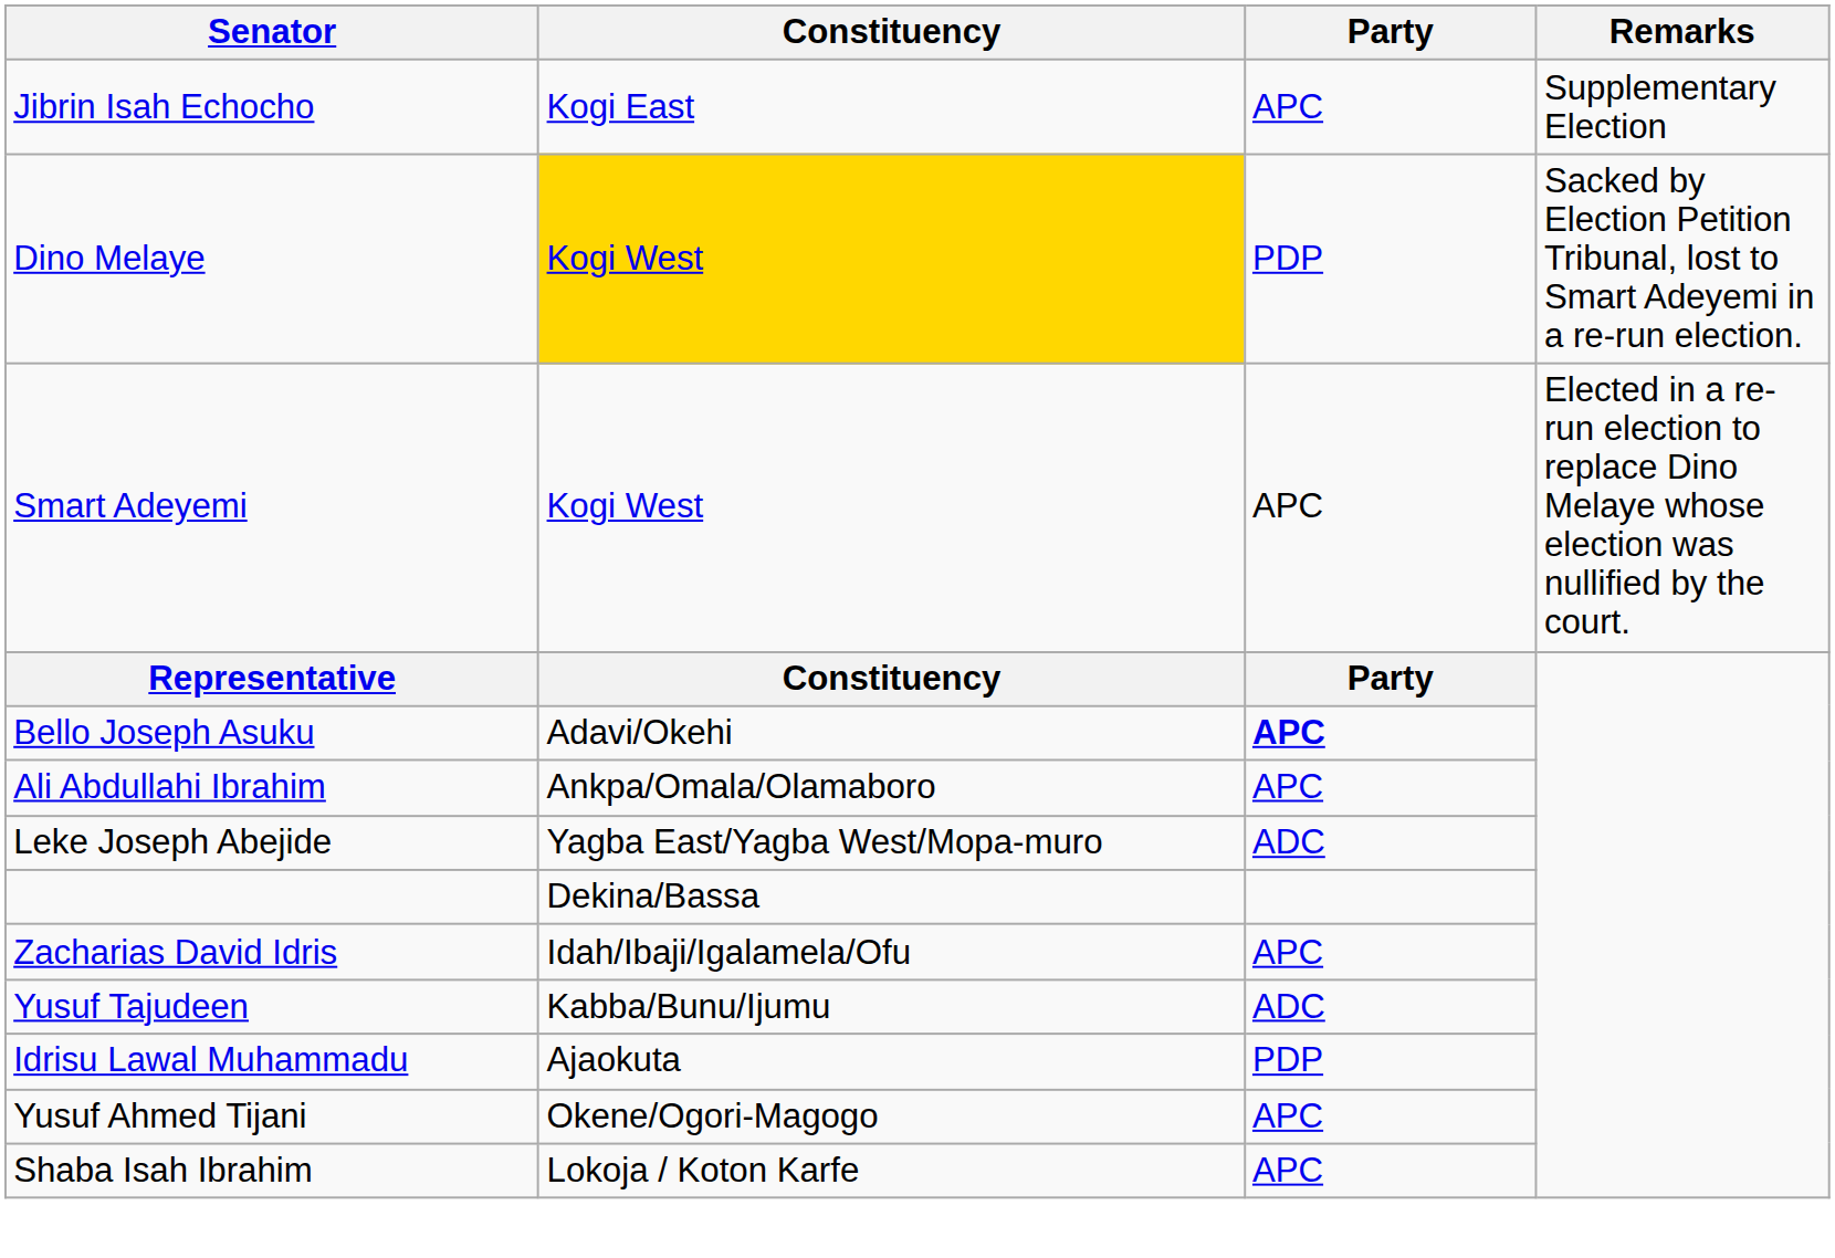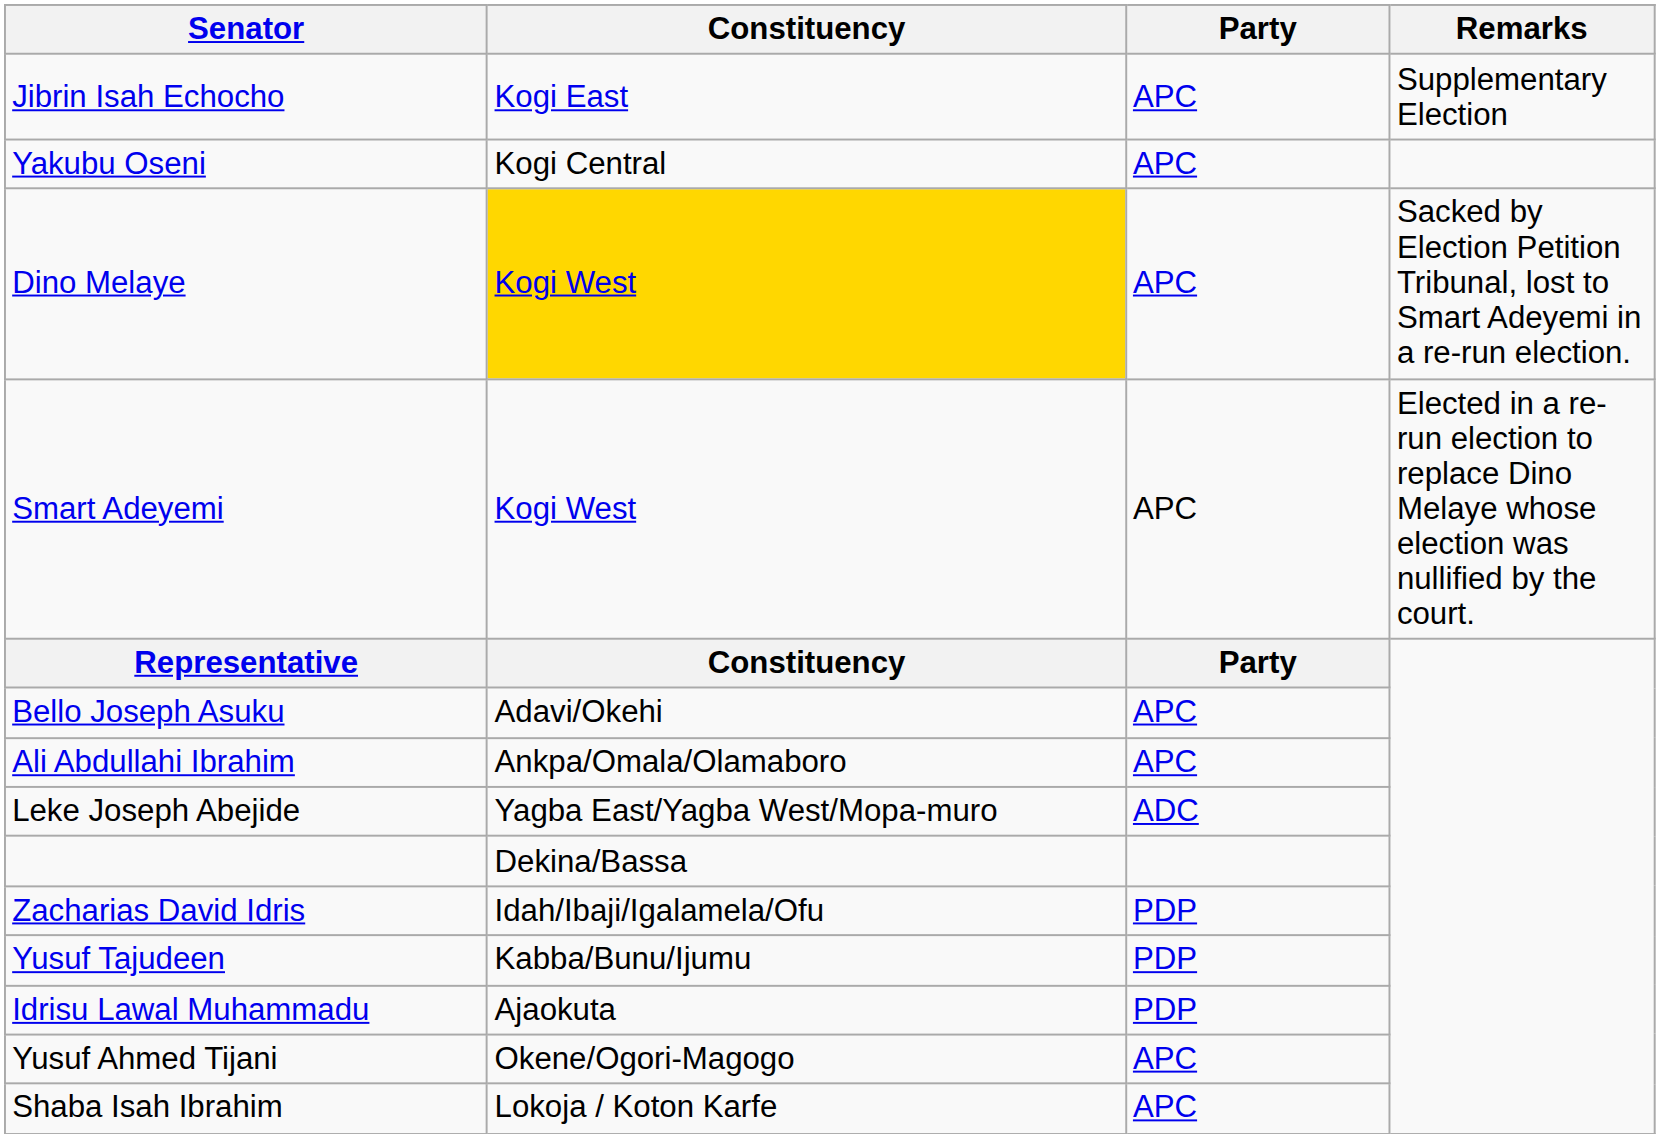+ row: Yakubu Oseni | Kogi Central | APC
Dino Melaye | Party: PDP -> APC
Bello Joseph Asuku | Party: bold -> normal
Zacharias David Idris | Party: APC -> PDP
Yusuf Tajudeen | Party: ADC -> PDP
